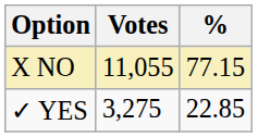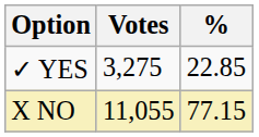rows swapped: X NO <-> ✓ YES
